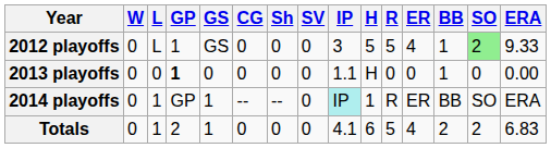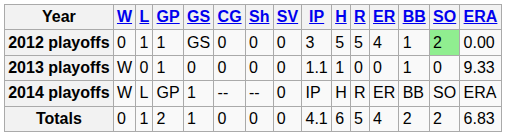2012 playoffs | L: L -> 1
2012 playoffs | ERA: 9.33 -> 0.00
2013 playoffs | W: 0 -> W
2013 playoffs | GP: bold -> normal
2013 playoffs | H: H -> 1
2013 playoffs | ERA: 0.00 -> 9.33
2014 playoffs | W: 0 -> W
2014 playoffs | L: 1 -> L
2014 playoffs | IP: paleturquoise background -> no background
2014 playoffs | H: 1 -> H
